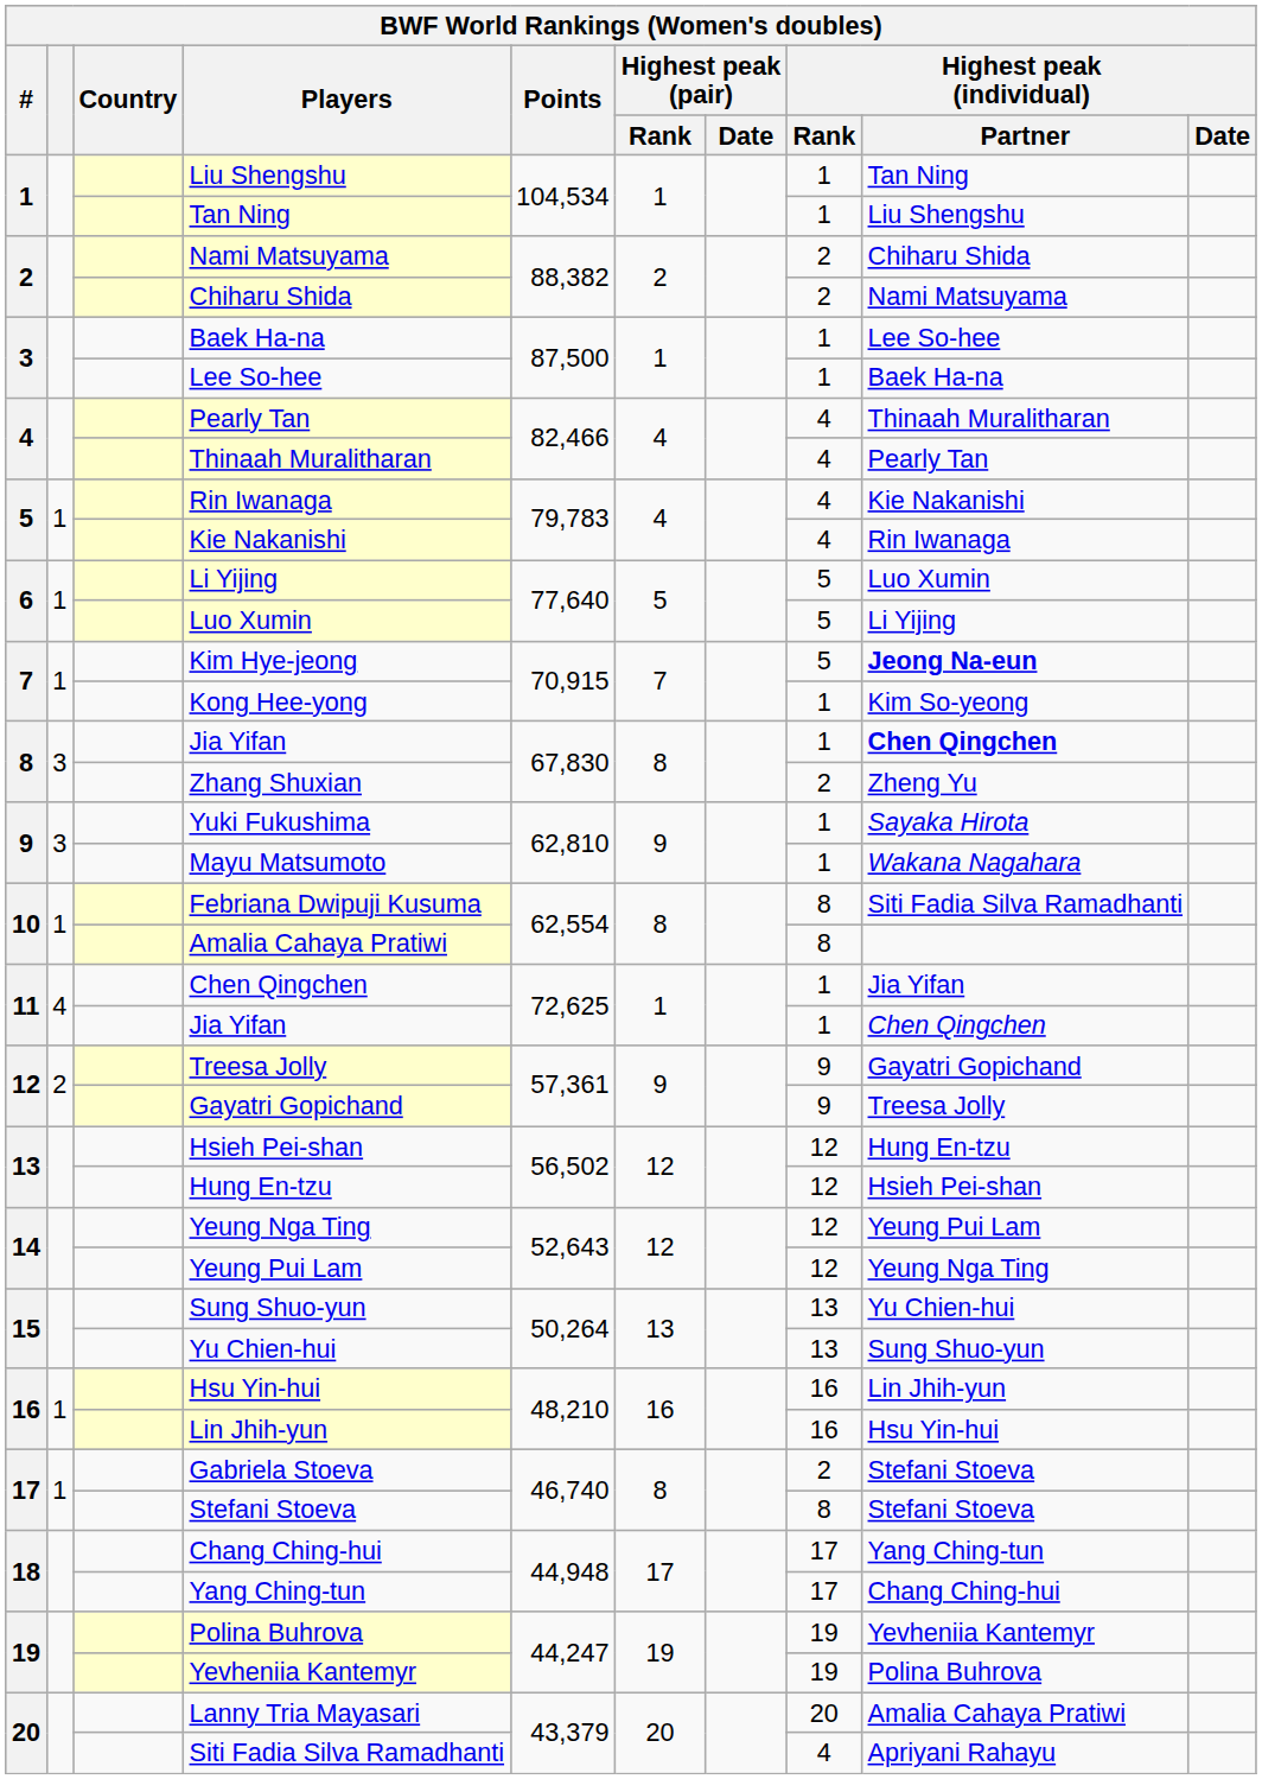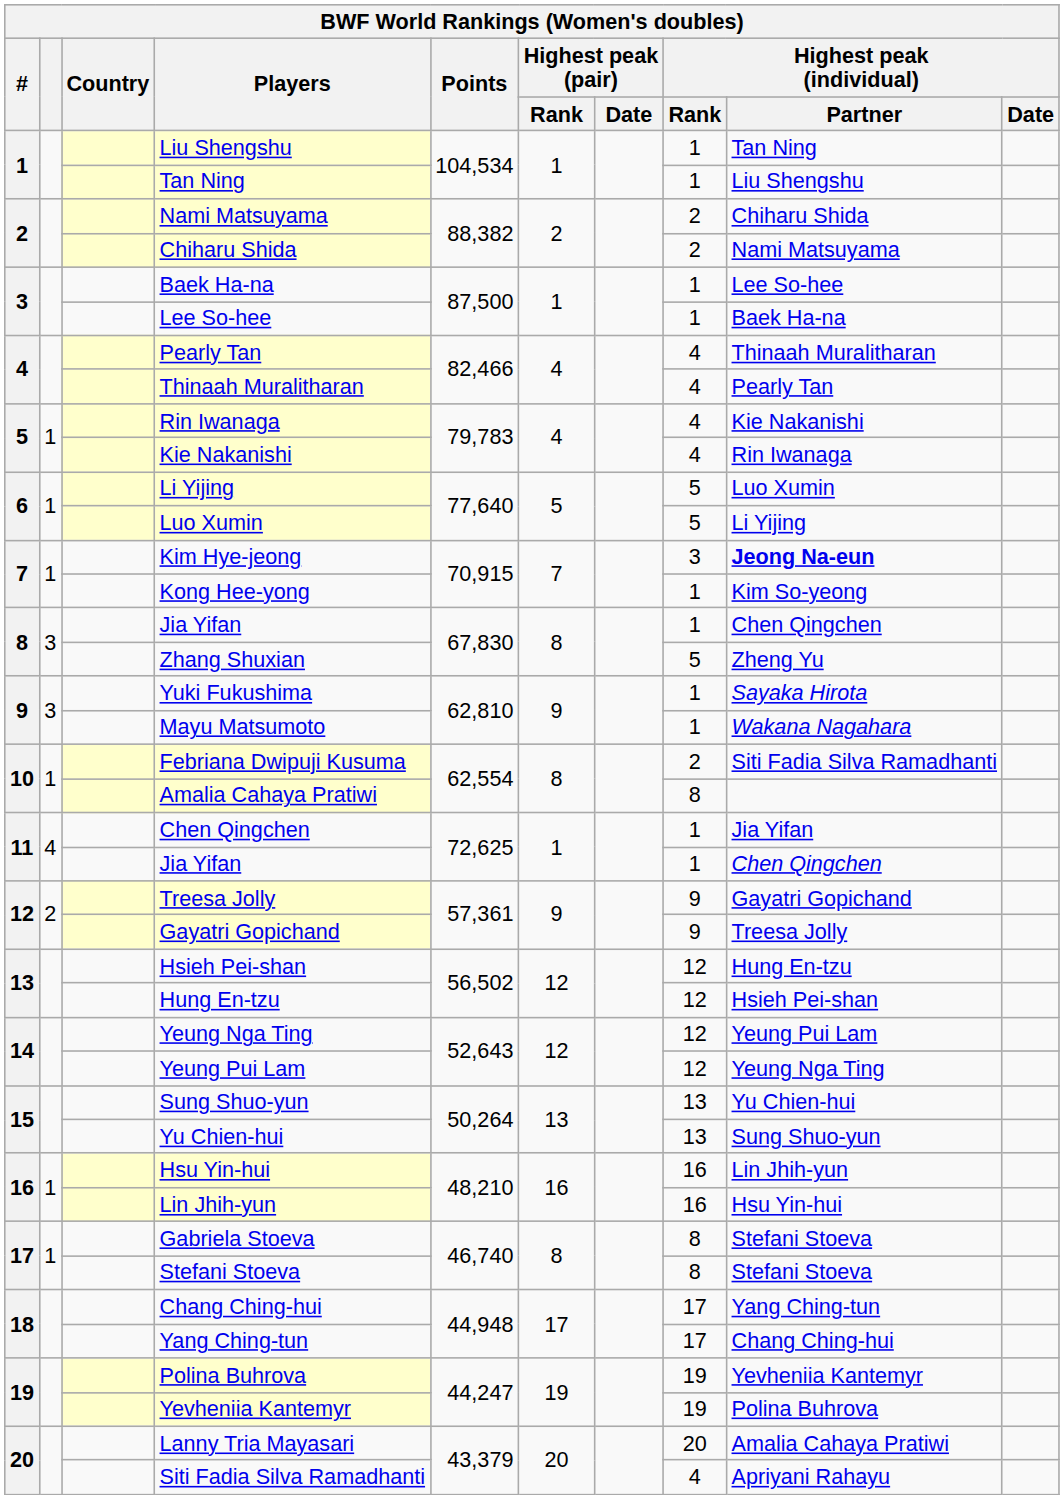Kim Hye-jeong | Highest peak (individual) / Rank: 5 -> 3
8 / Jia Yifan | Highest peak (individual) / Partner: bold -> normal
Zhang Shuxian | Highest peak (individual) / Rank: 2 -> 5
Febriana Dwipuji Kusuma | Highest peak (individual) / Rank: 8 -> 2
Gabriela Stoeva | Highest peak (individual) / Rank: 2 -> 8
